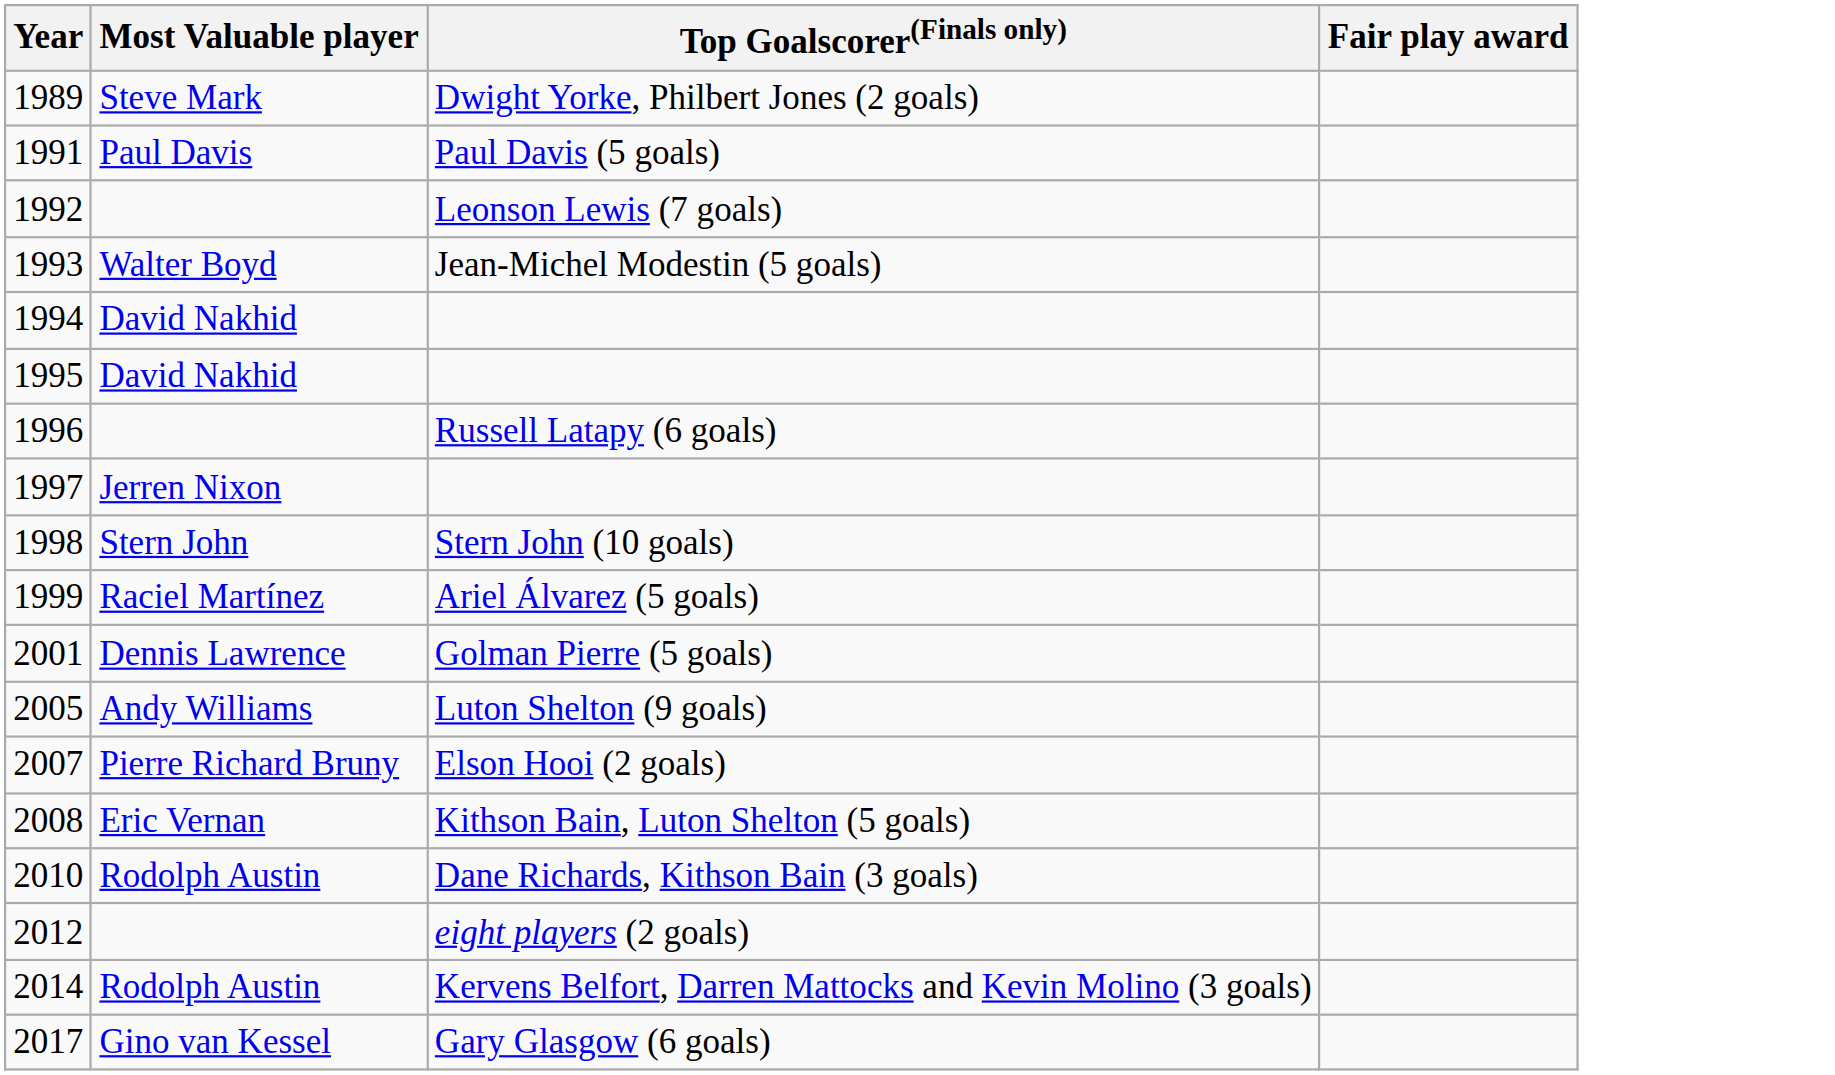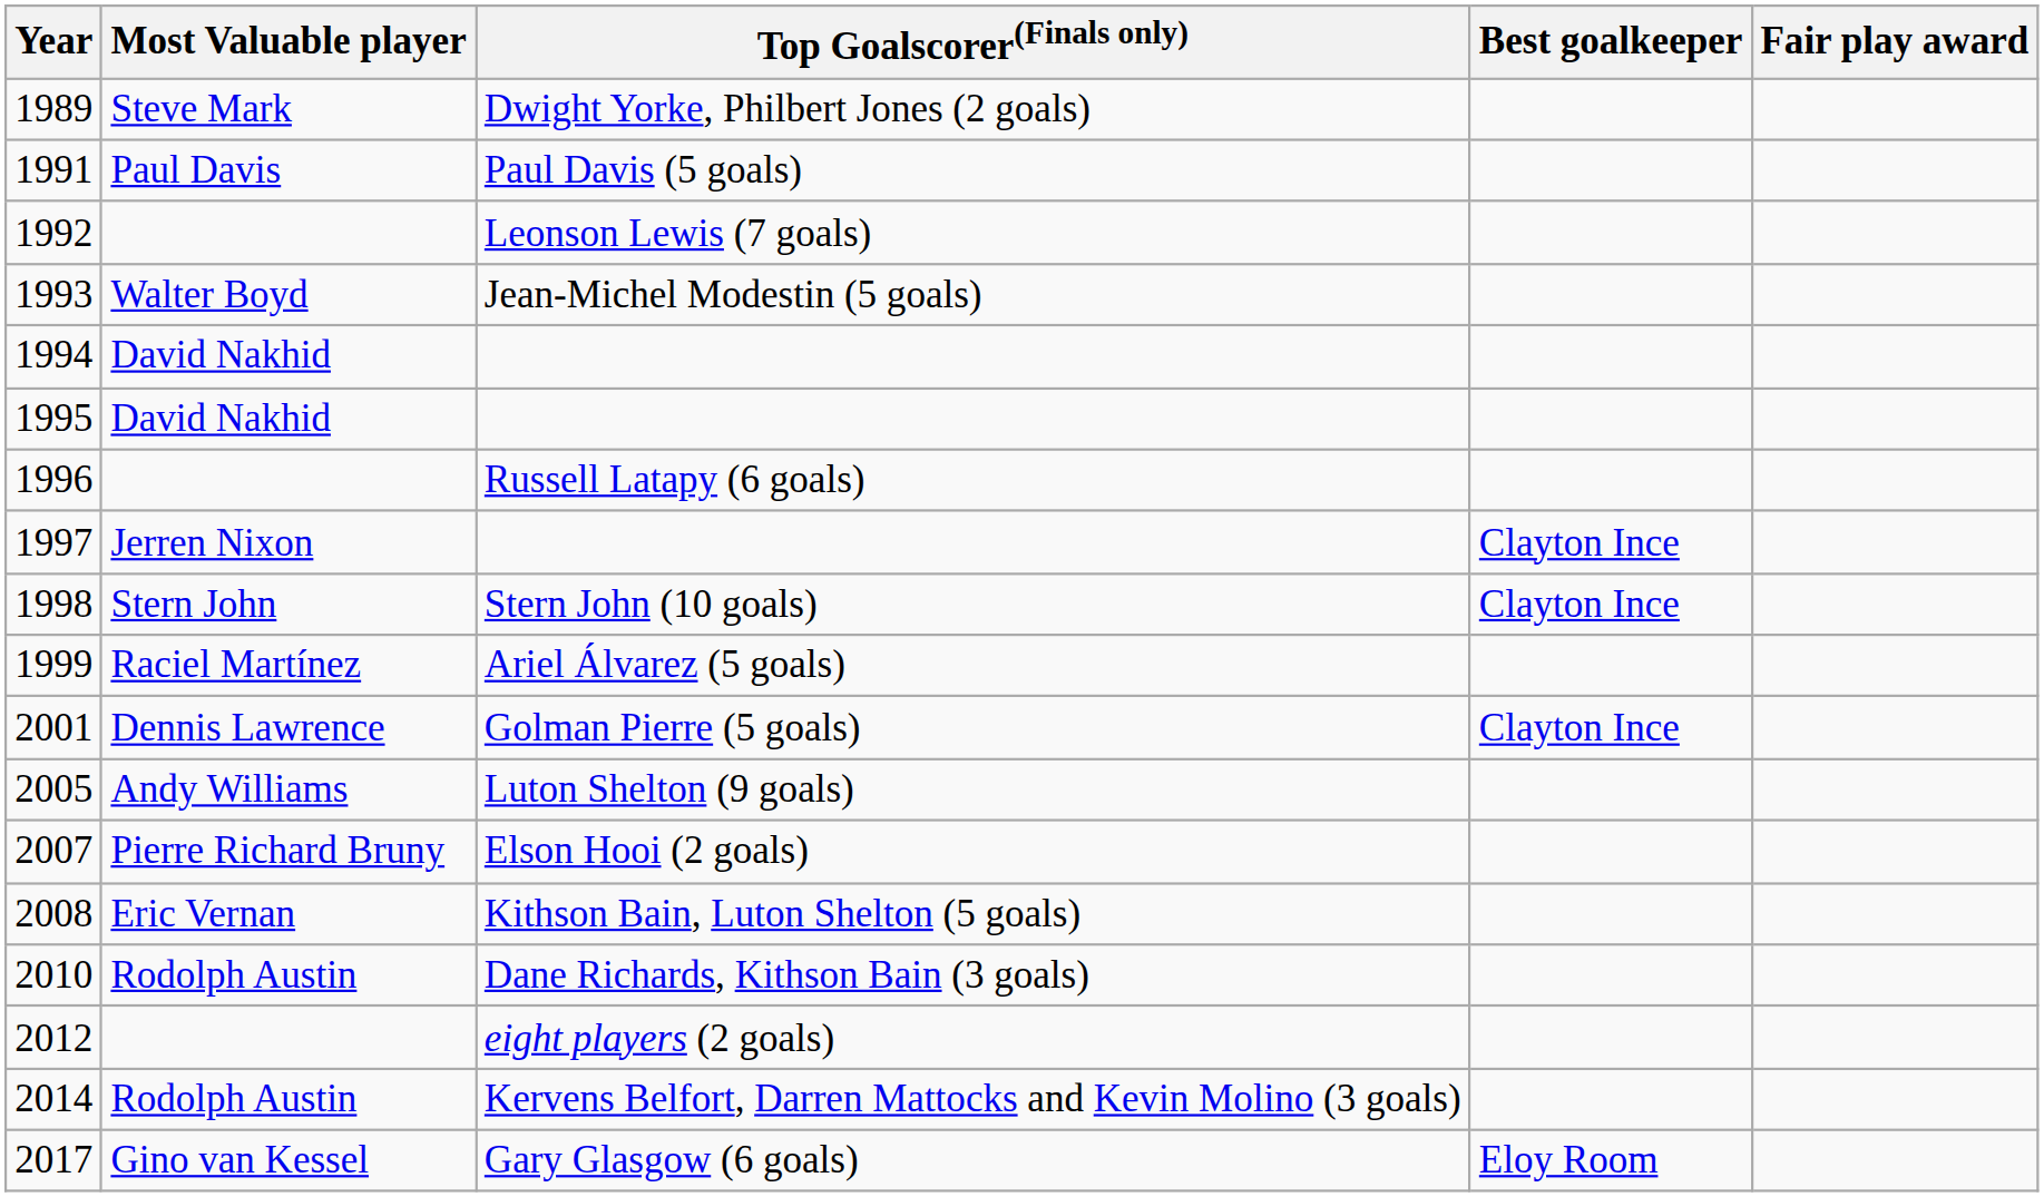+ column: Best goalkeeper | Clayton Ince | Clayton Ince | Clayton Ince | Eloy Room
